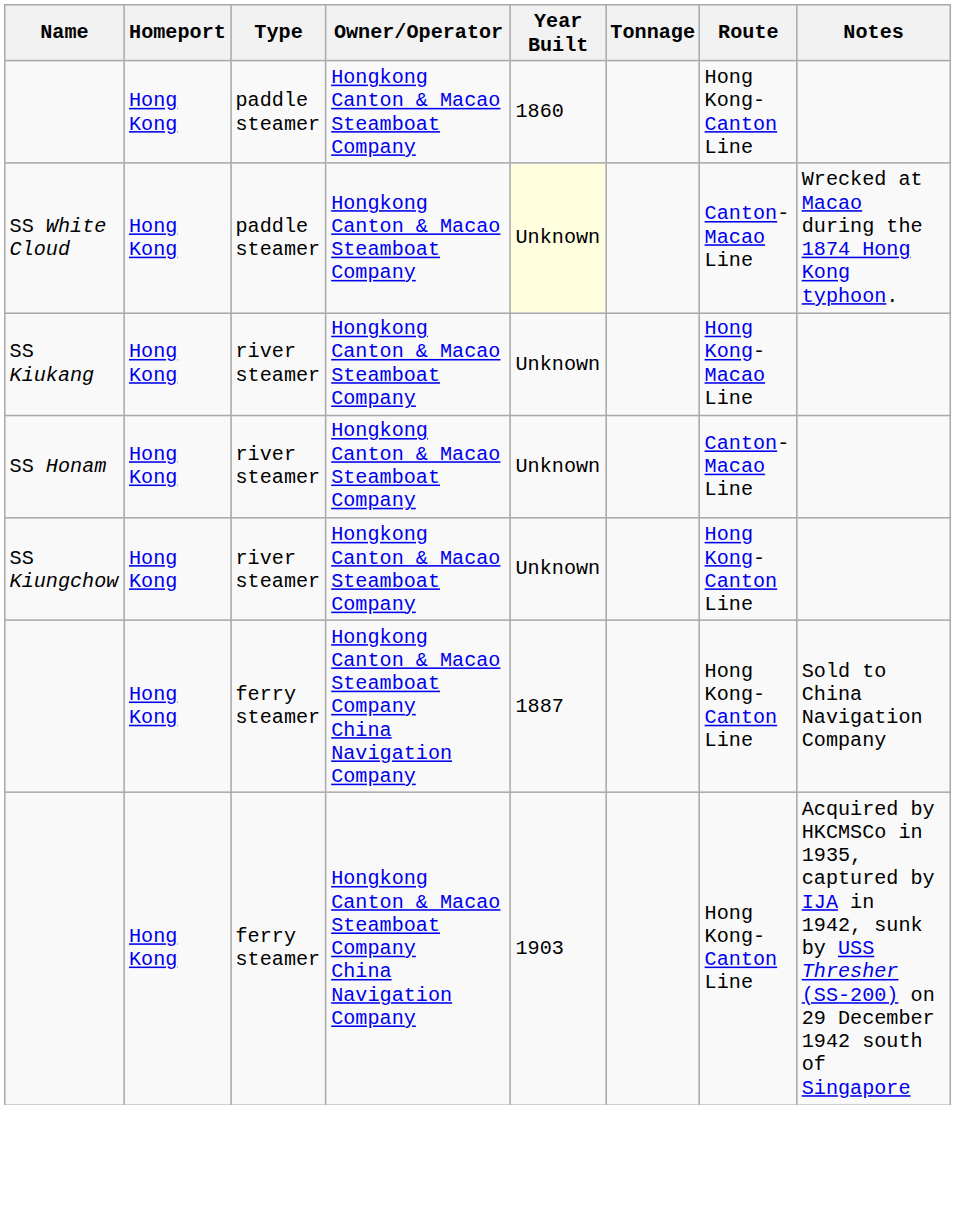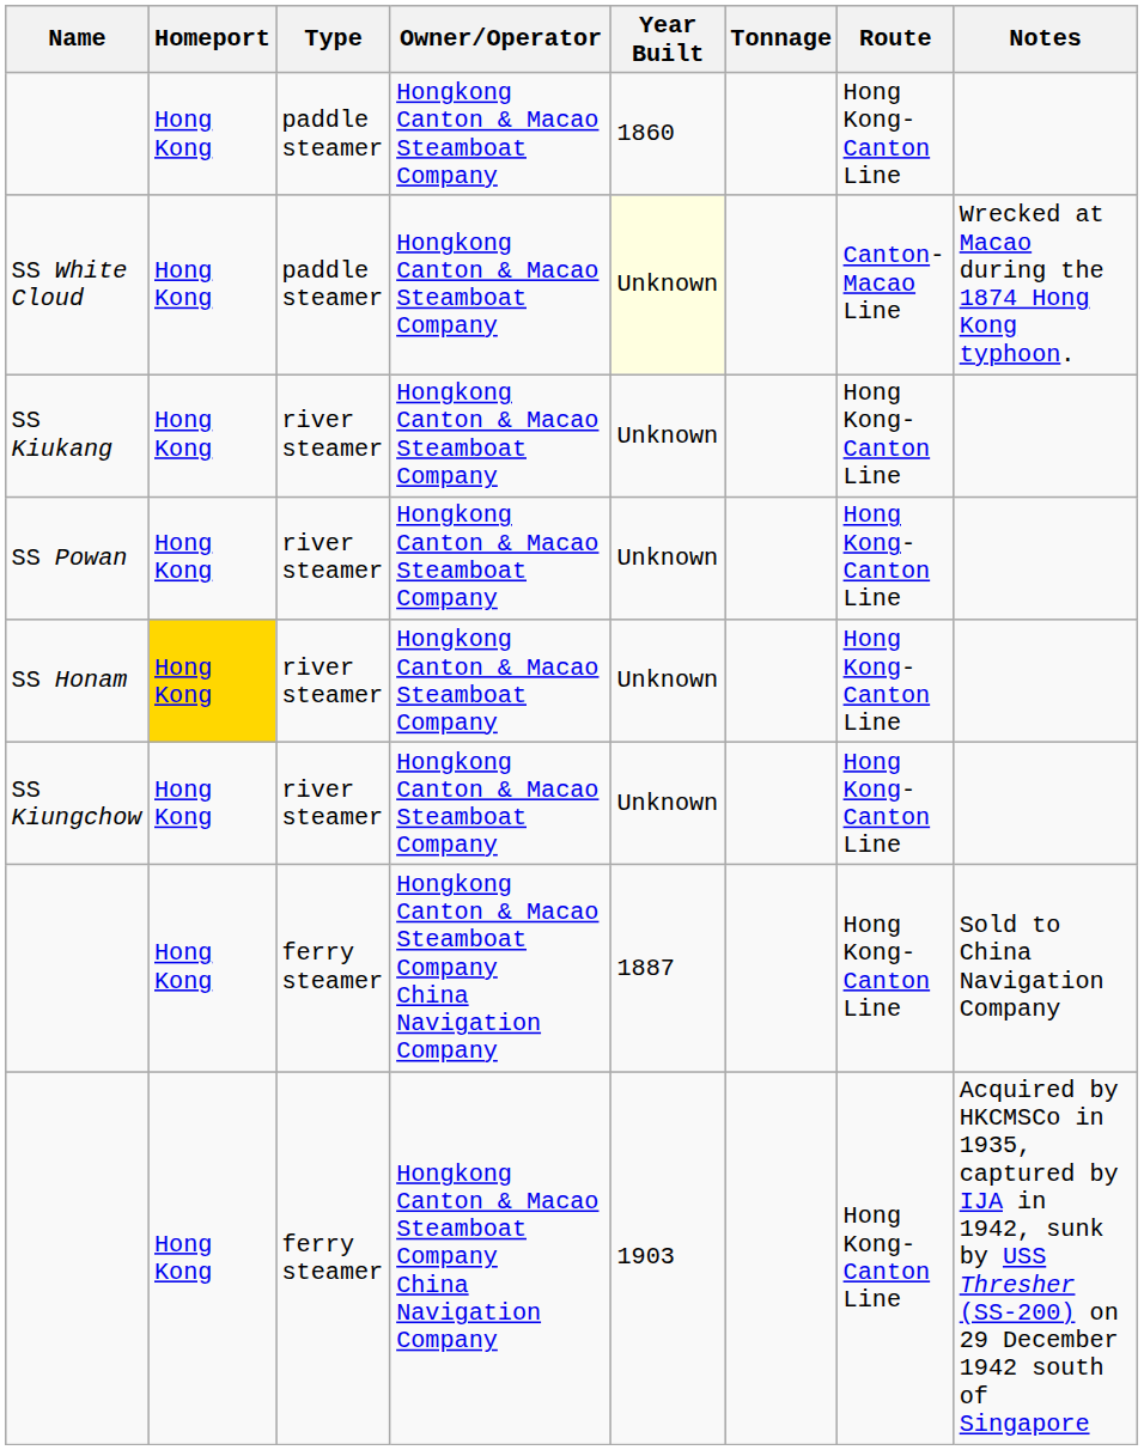SS Kiukang | Route: Hong Kong-Macao Line -> Hong Kong-Canton Line
+ row: SS Powan | Hong Kong | river steamer | Hongkong Canton & Macao Steamboat Company | Unknown | Hong Kong-Canton Line
SS Honam | Homeport: no background -> gold background
SS Honam | Route: Canton-Macao Line -> Hong Kong-Canton Line
